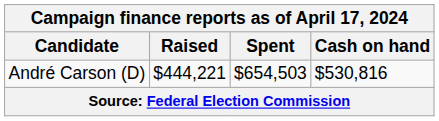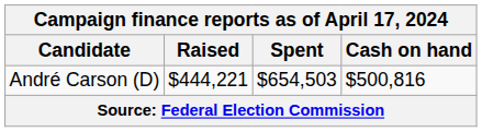André Carson (D) | Cash on hand: $530,816 -> $500,816
